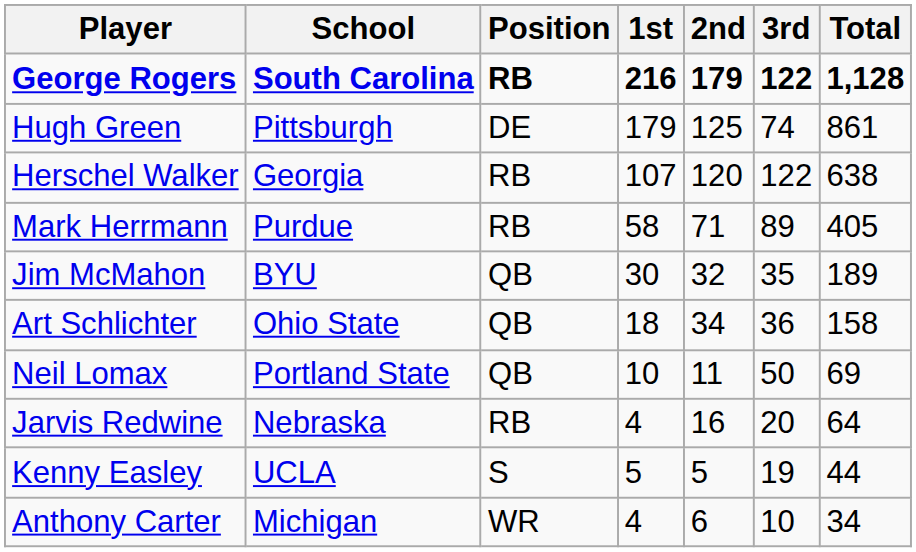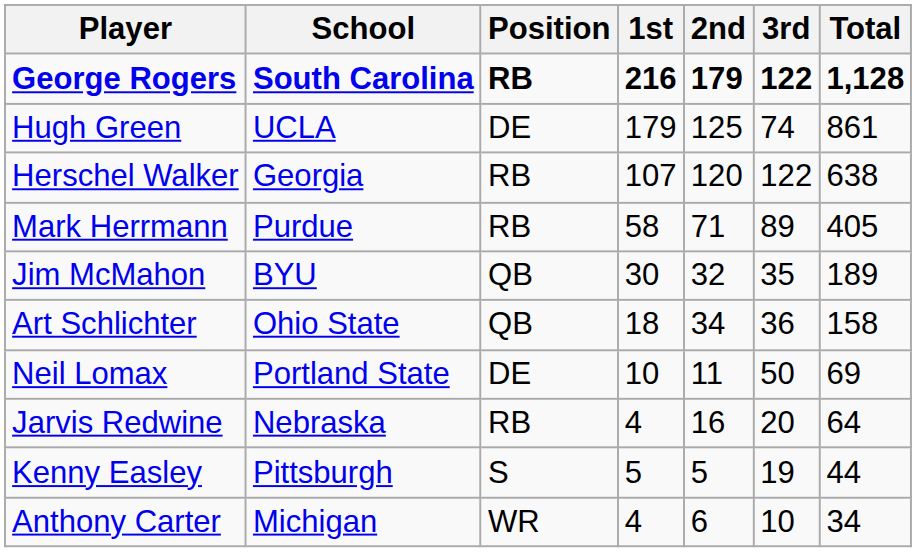Hugh Green | School: Pittsburgh -> UCLA
Neil Lomax | Position: QB -> DE
Kenny Easley | School: UCLA -> Pittsburgh
